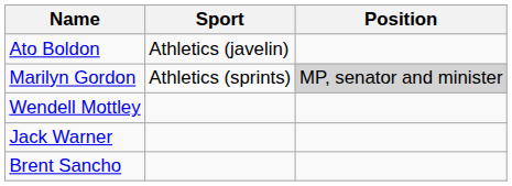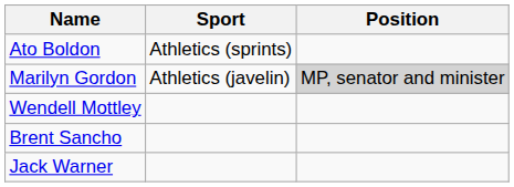Ato Boldon | Sport: Athletics (javelin) -> Athletics (sprints)
Marilyn Gordon | Sport: Athletics (sprints) -> Athletics (javelin)
rows swapped: Brent Sancho <-> Jack Warner
